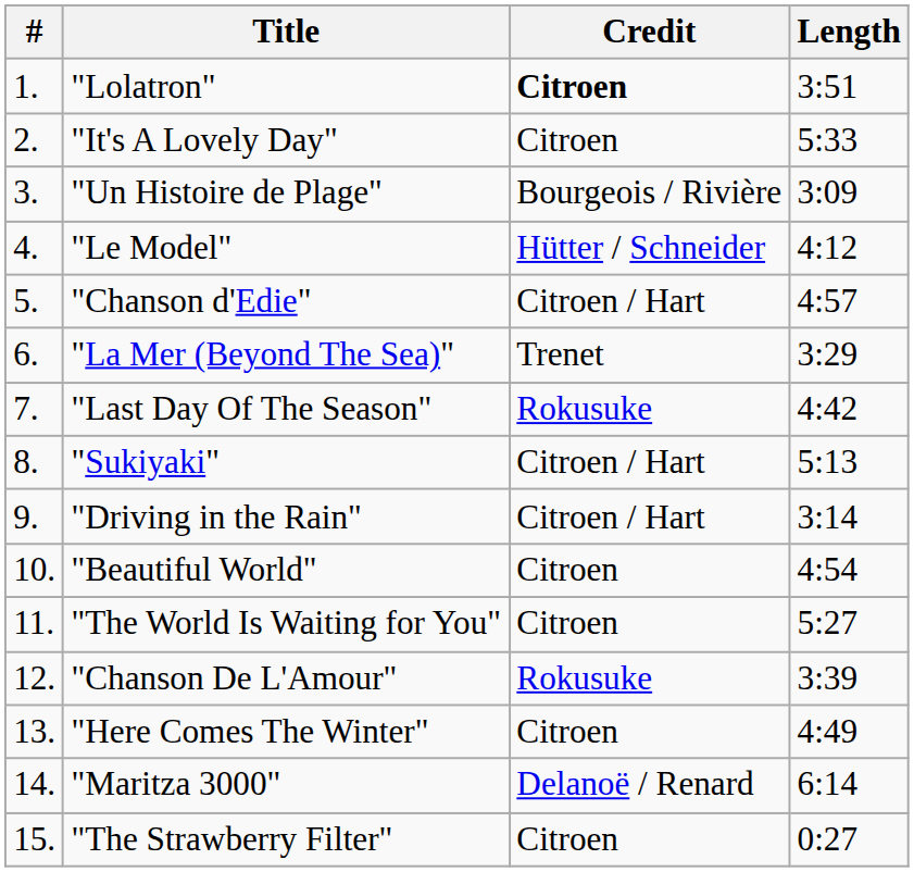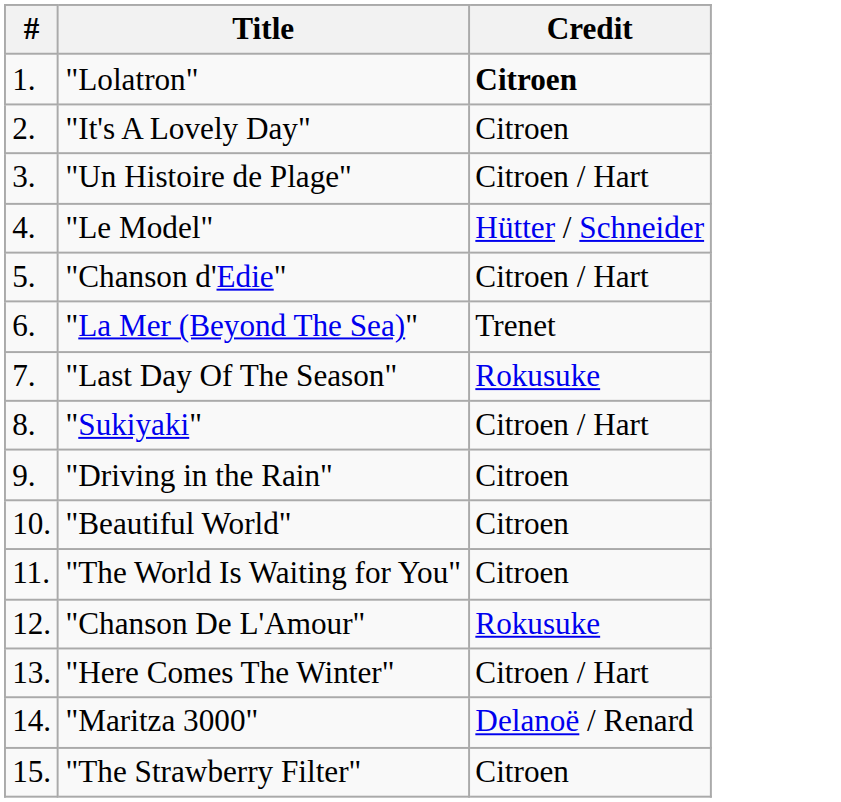- column: Length | 3:51 | 5:33 | 3:09 | 4:12 | 4:57 | 3:29 | 4:42 | 5:13 | 3:14 | 4:54 | 5:27 | 3:39 | 4:49 | 6:14 | 0:27
"Un Histoire de Plage" | Credit: Bourgeois / Rivière -> Citroen / Hart
"Driving in the Rain" | Credit: Citroen / Hart -> Citroen
"Here Comes The Winter" | Credit: Citroen -> Citroen / Hart
